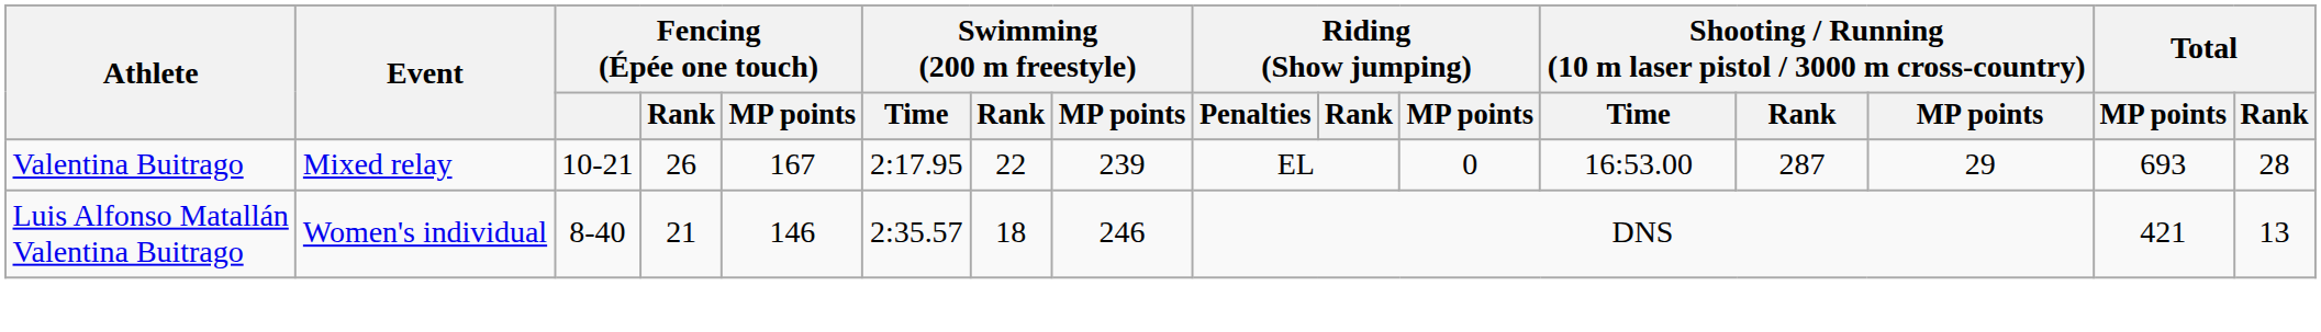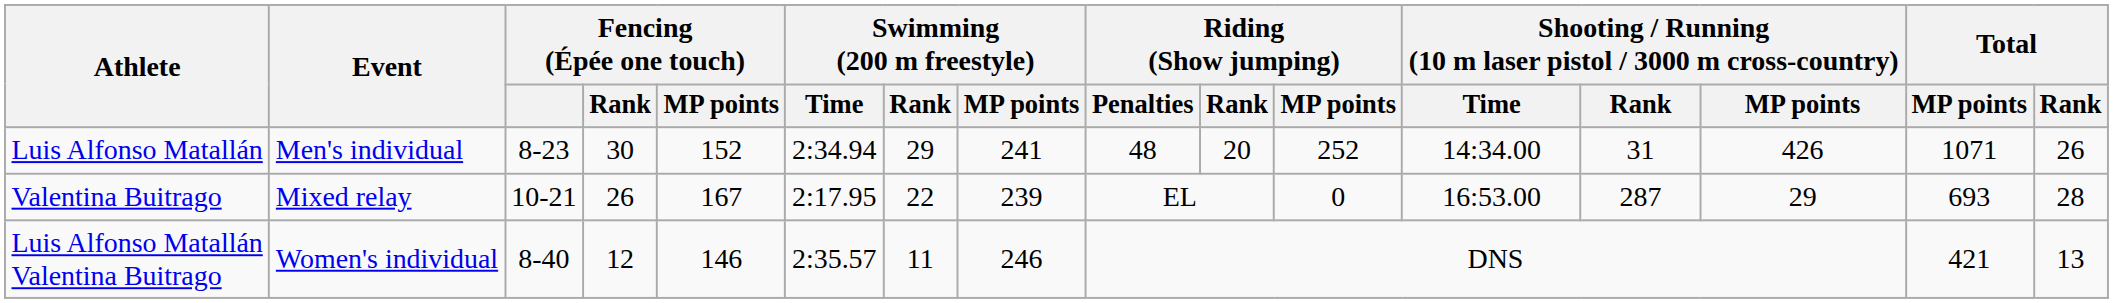+ row: Luis Alfonso Matallán | Men's individual | 8-23 | 30 | 152 | 2:34.94 | 29 | 241 | 48 | 20 | 252 | 14:34.00 | 31 | 426 | 1071 | 26
Luis Alfonso Matallán Valentina Buitrago | Fencing (Épée one touch) / Rank: 21 -> 12
Luis Alfonso Matallán Valentina Buitrago | Swimming (200 m freestyle) / Rank: 18 -> 11
